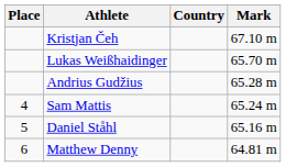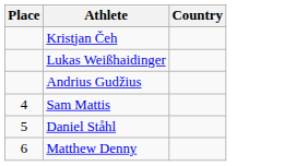- column: Mark | 67.10 m | 65.70 m | 65.28 m | 65.24 m | 65.16 m | 64.81 m
